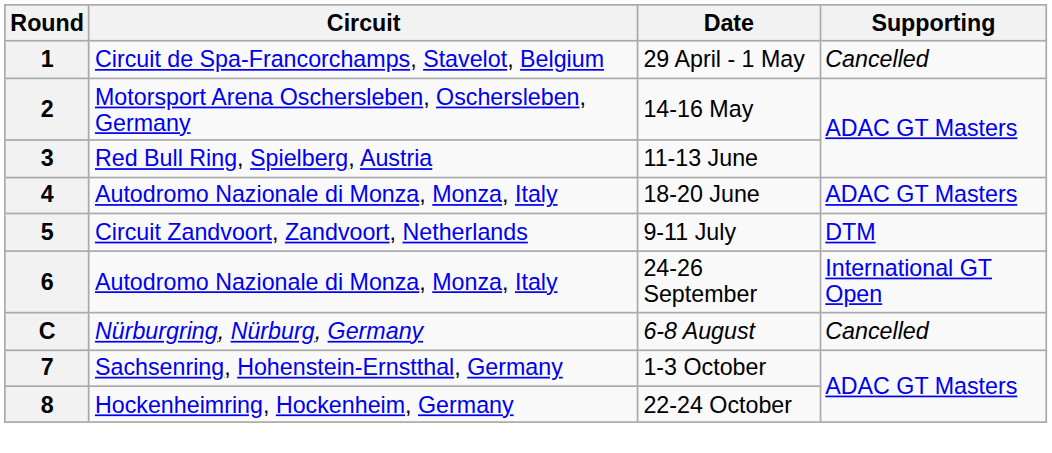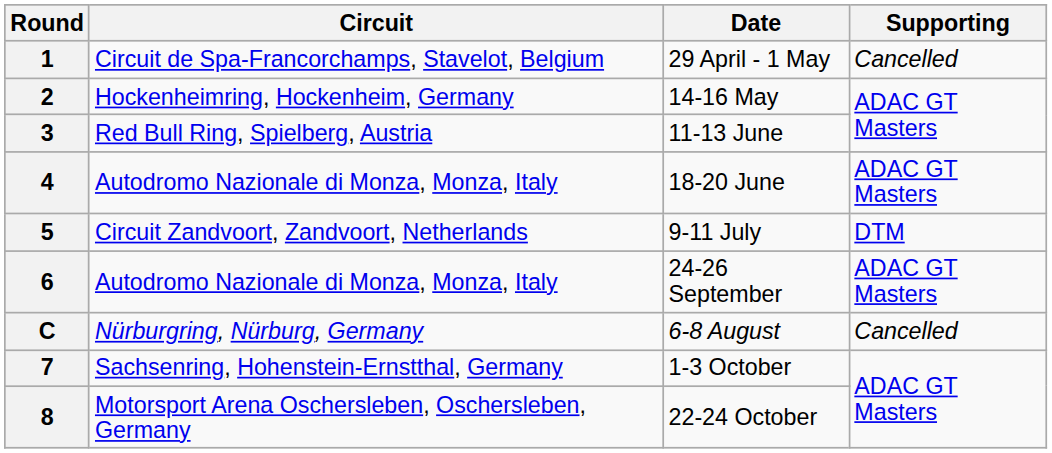2 | Circuit: Motorsport Arena Oschersleben, Oschersleben, Germany -> Hockenheimring, Hockenheim, Germany
6 | Supporting: International GT Open -> ADAC GT Masters
8 | Circuit: Hockenheimring, Hockenheim, Germany -> Motorsport Arena Oschersleben, Oschersleben, Germany
